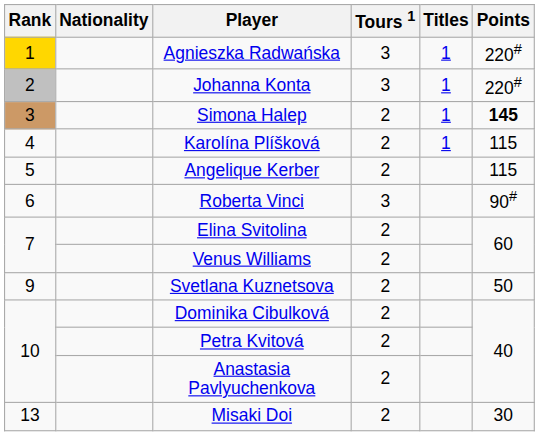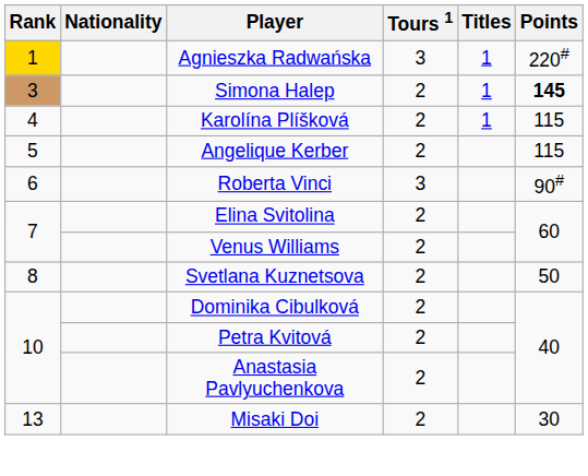- row: 2 | Johanna Konta | 3 | 1 | 220#
Svetlana Kuznetsova | Rank: 9 -> 8
